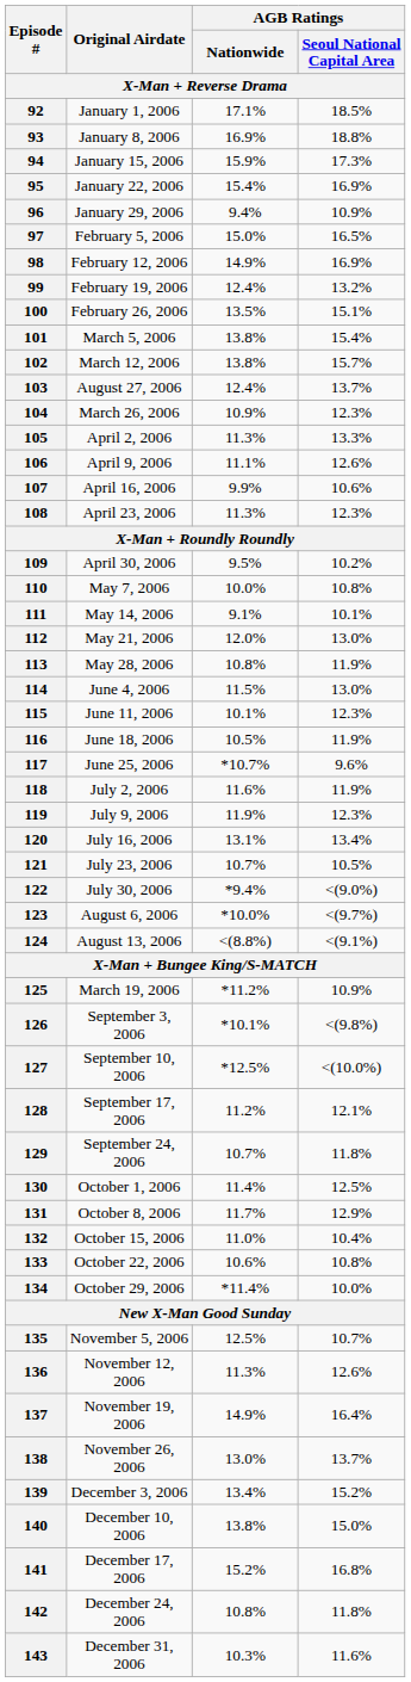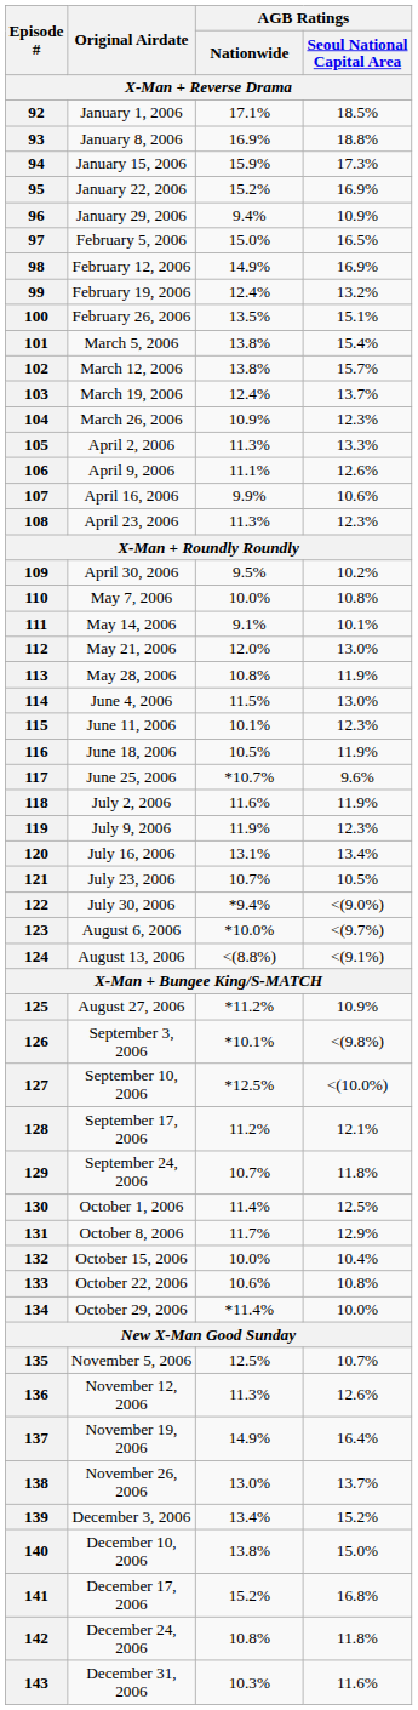95 | AGB Ratings / Nationwide: 15.4% -> 15.2%
103 | Original Airdate: August 27, 2006 -> March 19, 2006
125 | Original Airdate: March 19, 2006 -> August 27, 2006
132 | AGB Ratings / Nationwide: 11.0% -> 10.0%
